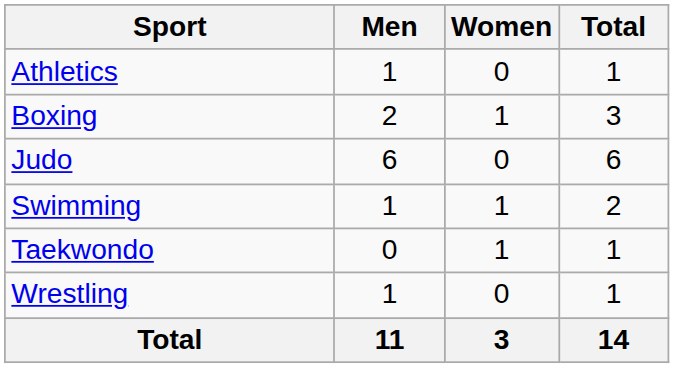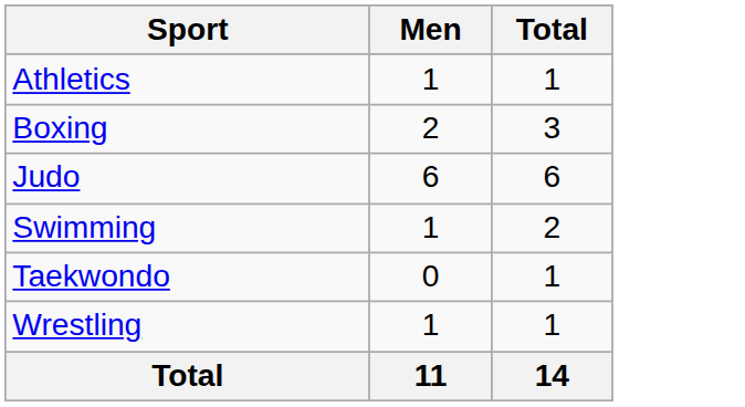- column: Women | 0 | 1 | 0 | 1 | 1 | 0 | 3
